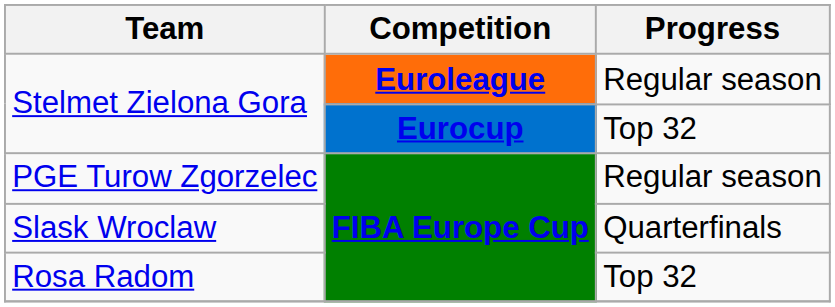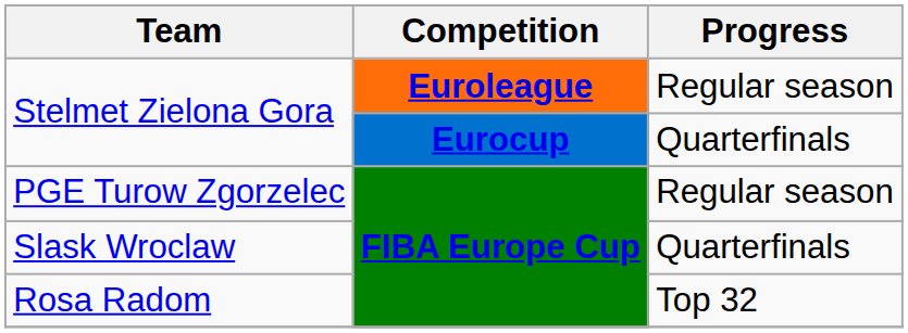Stelmet Zielona Gora / Eurocup | Progress: Top 32 -> Quarterfinals
